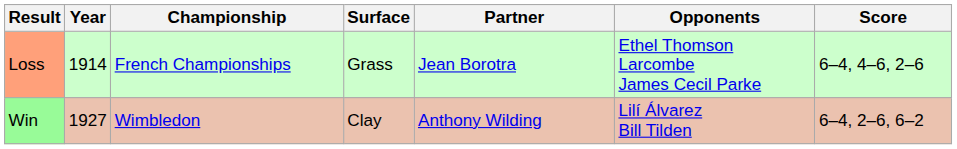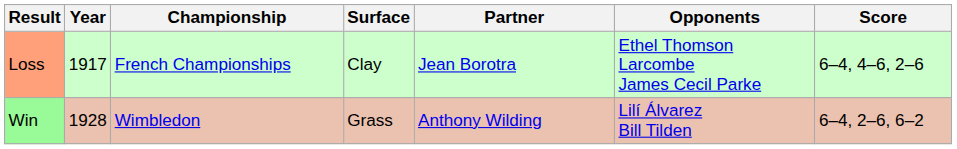Loss | Year: 1914 -> 1917
Loss | Surface: Grass -> Clay
Win | Year: 1927 -> 1928
Win | Surface: Clay -> Grass
